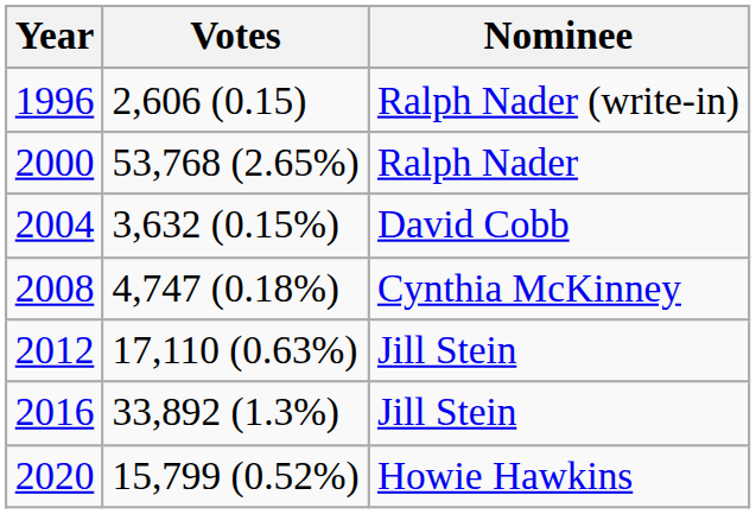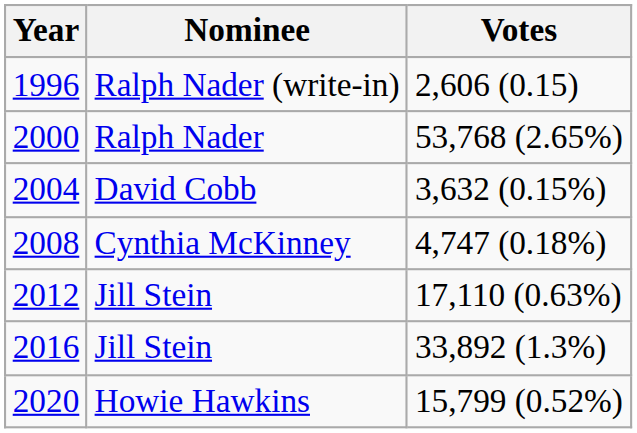columns swapped: Nominee <-> Votes
